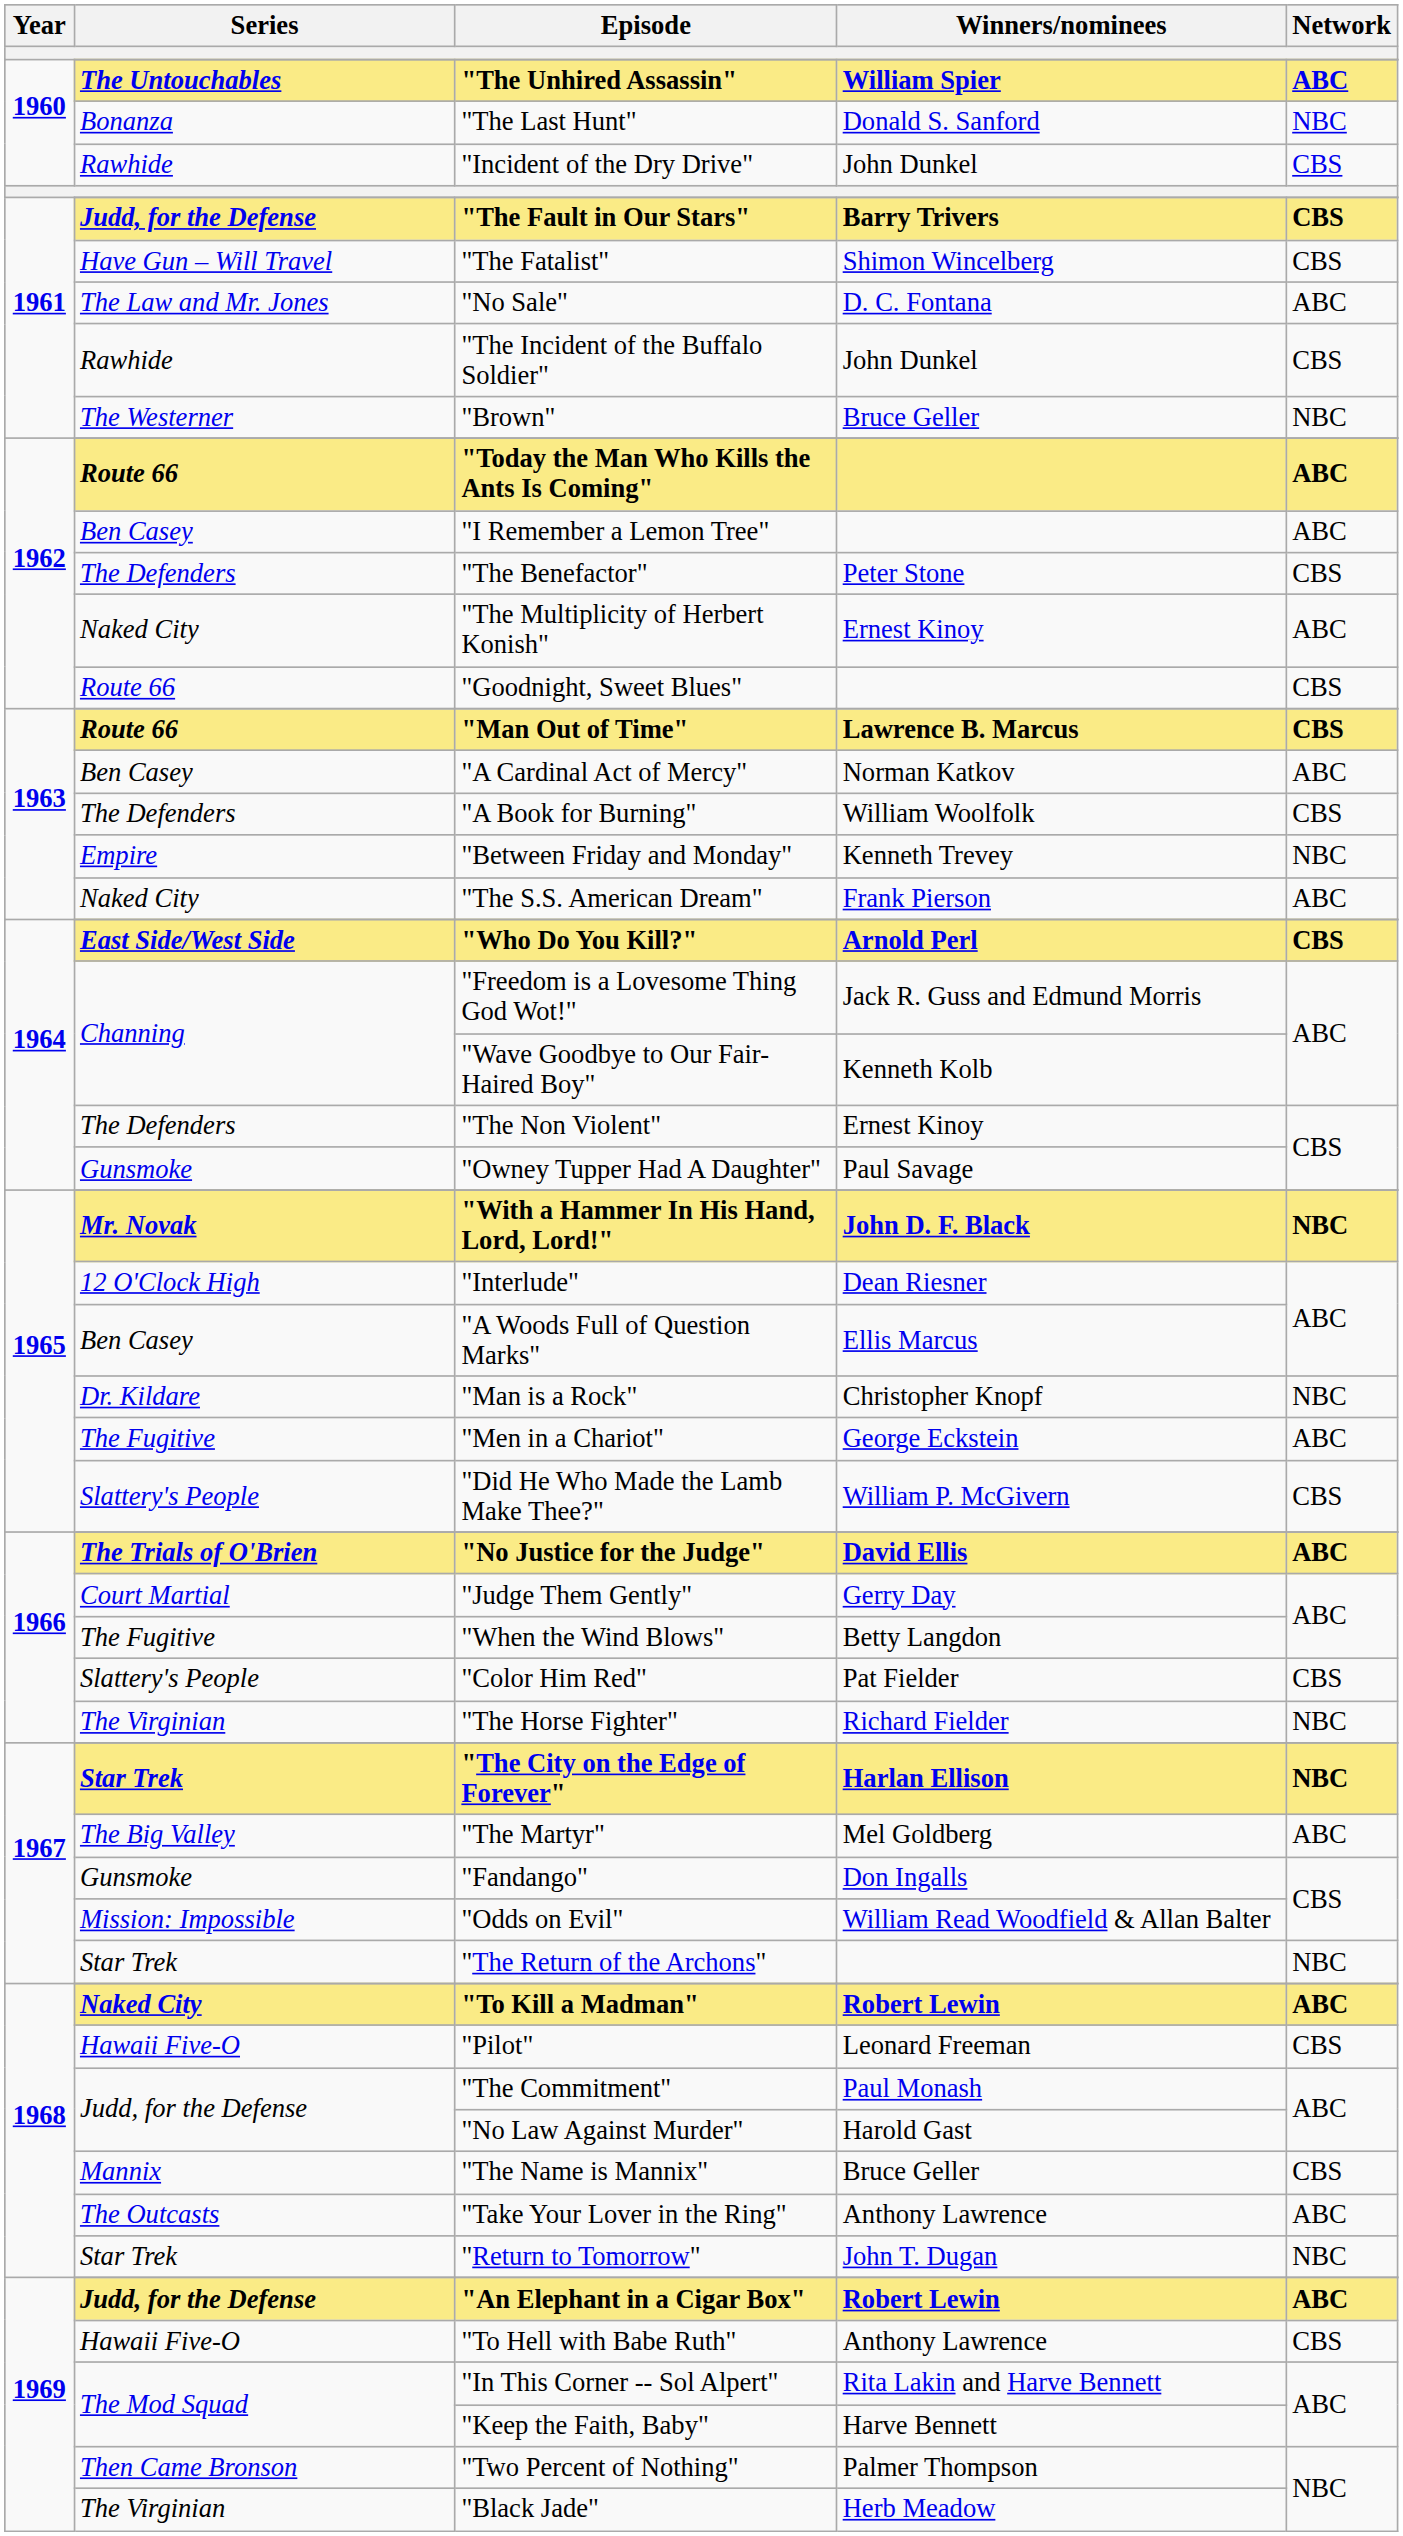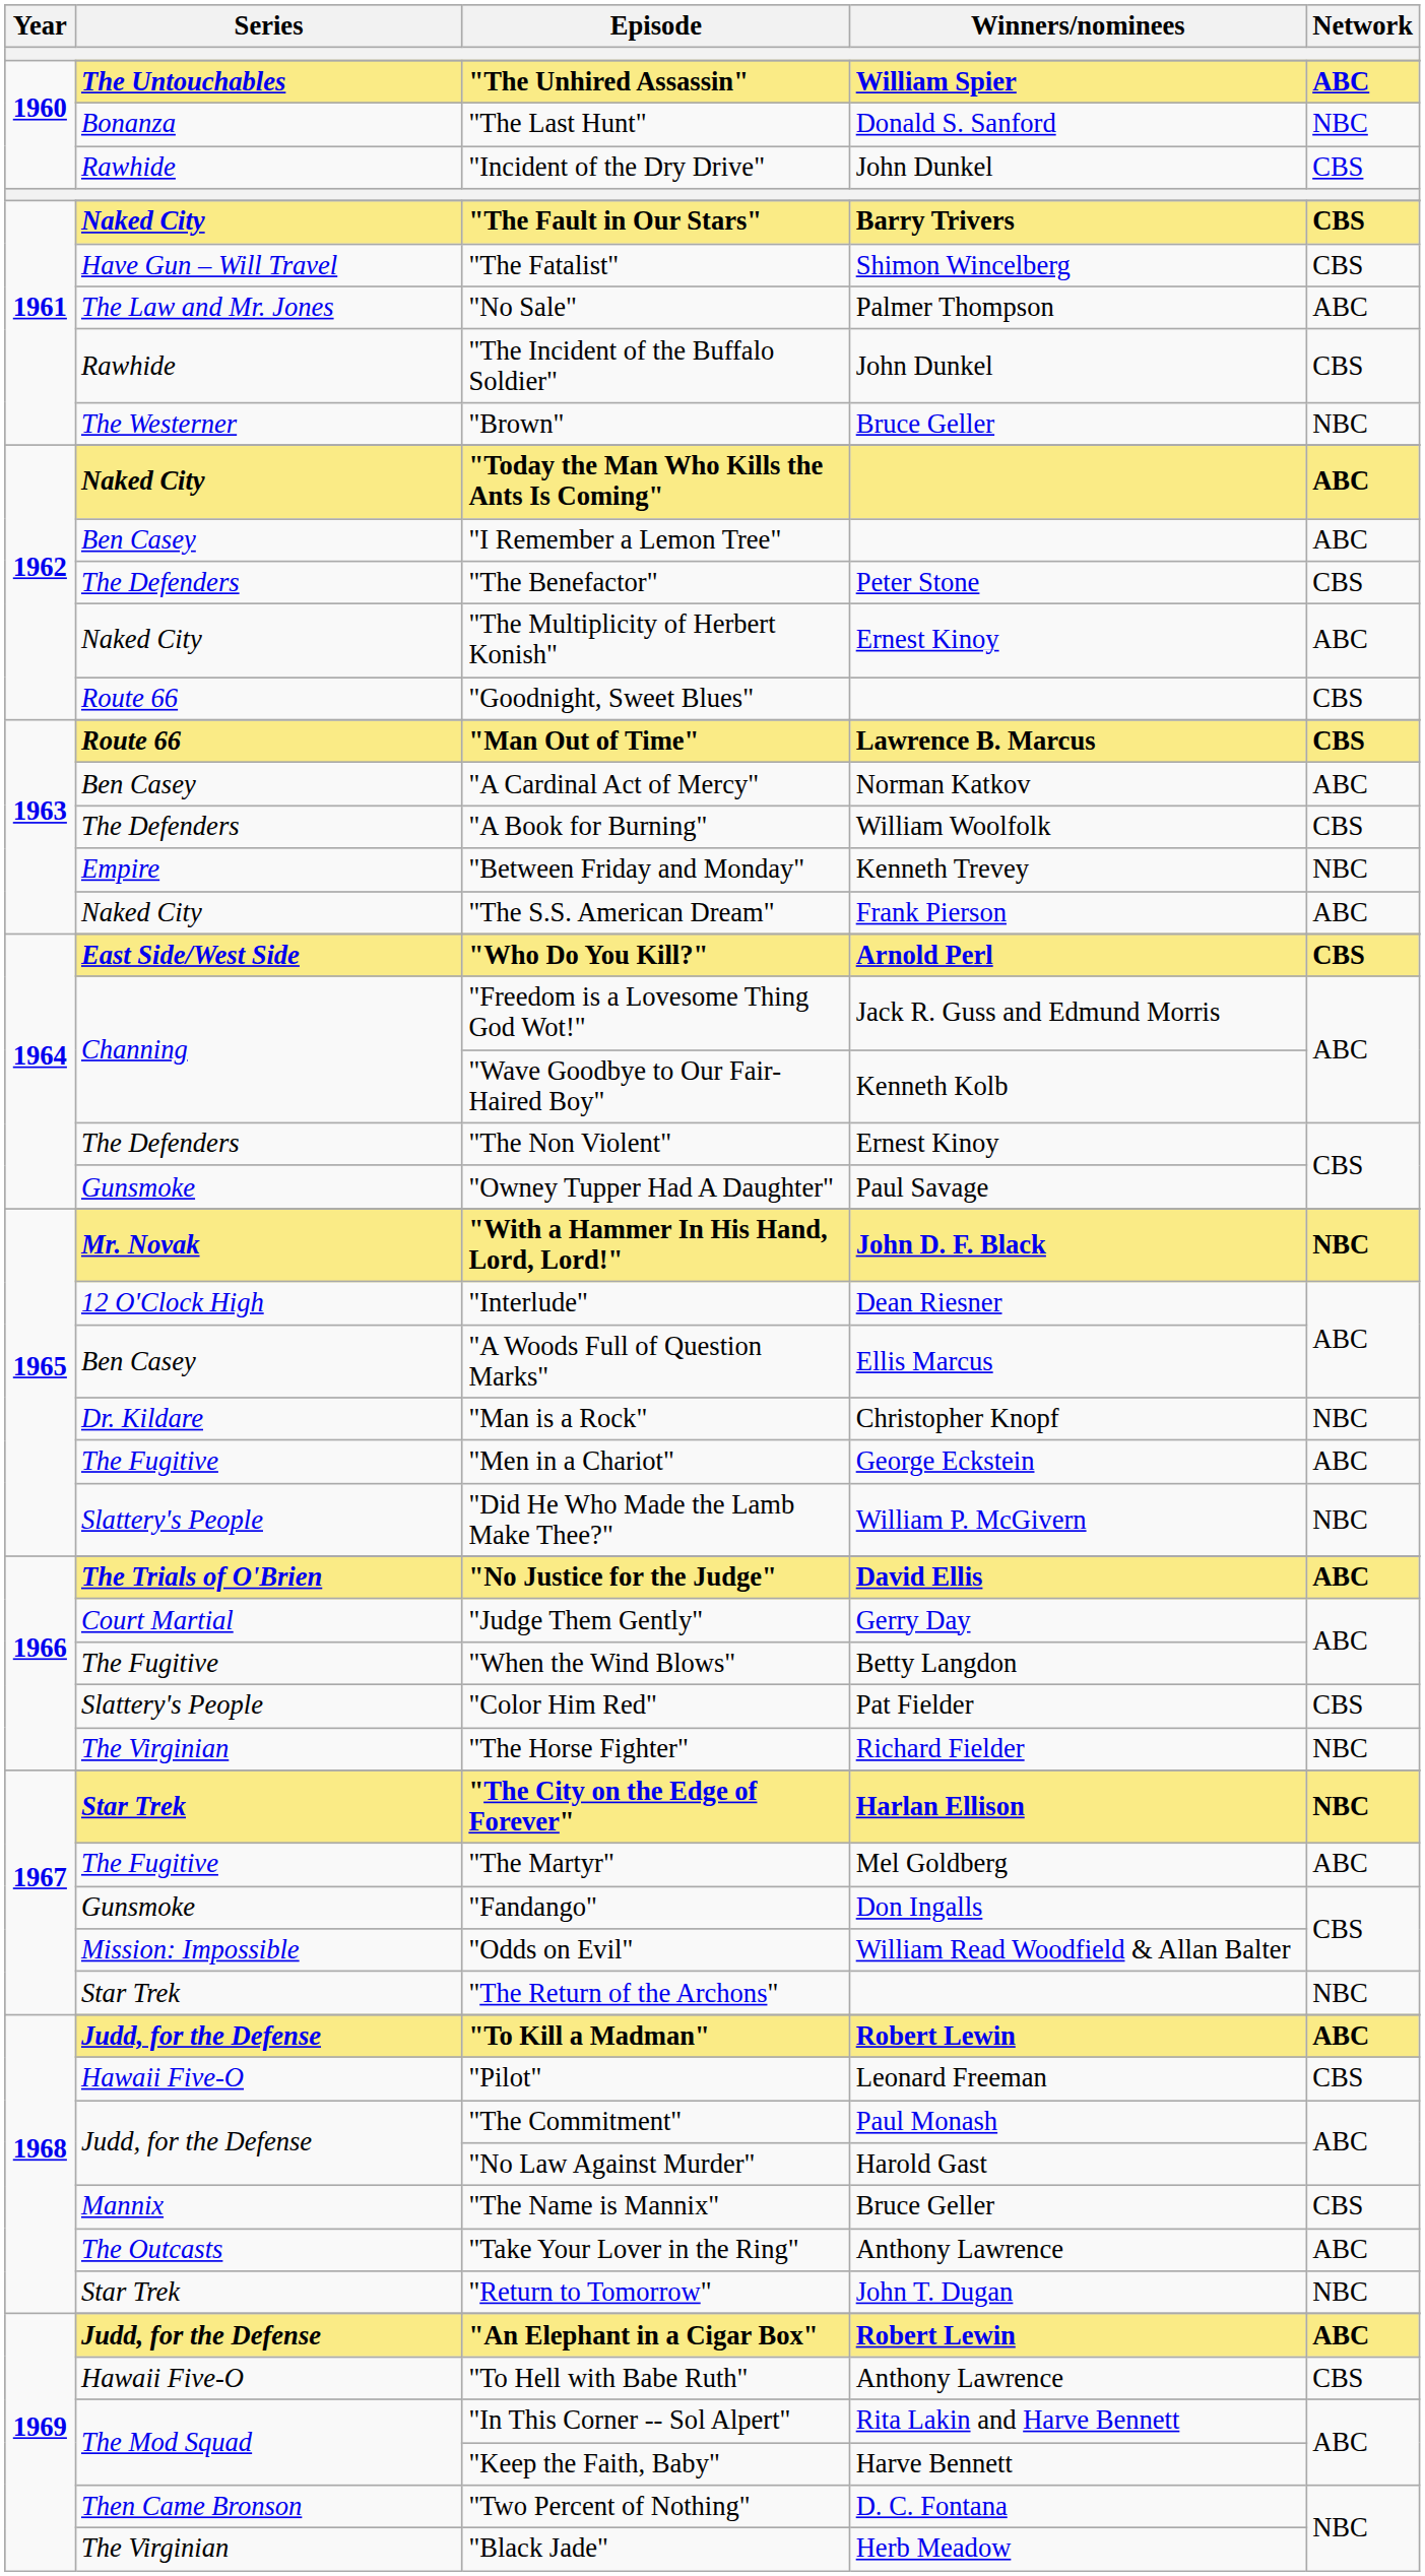"The Fault in Our Stars" | Series: Judd, for the Defense -> Naked City
"No Sale" | Winners/nominees: D. C. Fontana -> Palmer Thompson
"Today the Man Who Kills the Ants Is Coming" | Series: Route 66 -> Naked City
"Did He Who Made the Lamb Make Thee?" | Network: CBS -> NBC
"The Martyr" | Series: The Big Valley -> The Fugitive
"To Kill a Madman" | Series: Naked City -> Judd, for the Defense
"Two Percent of Nothing" | Winners/nominees: Palmer Thompson -> D. C. Fontana
